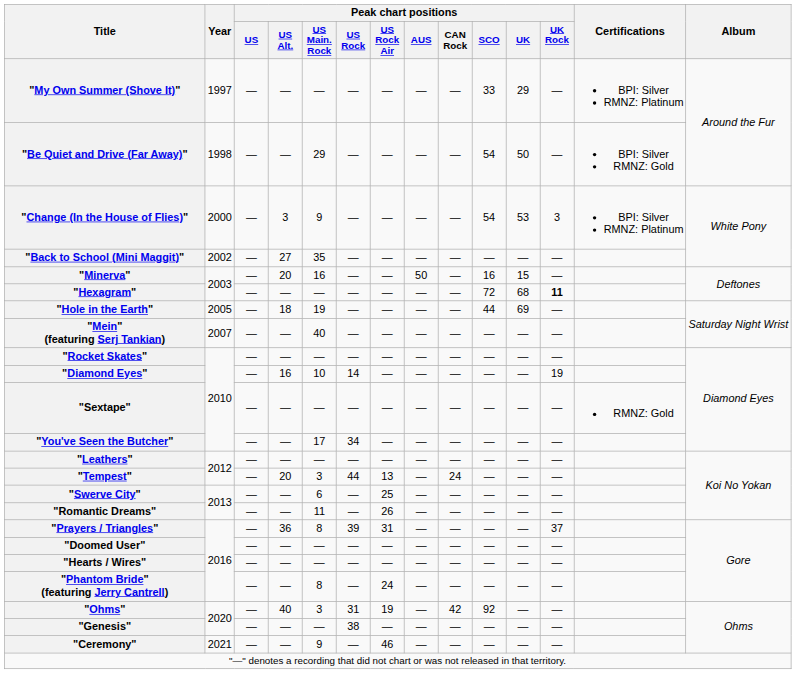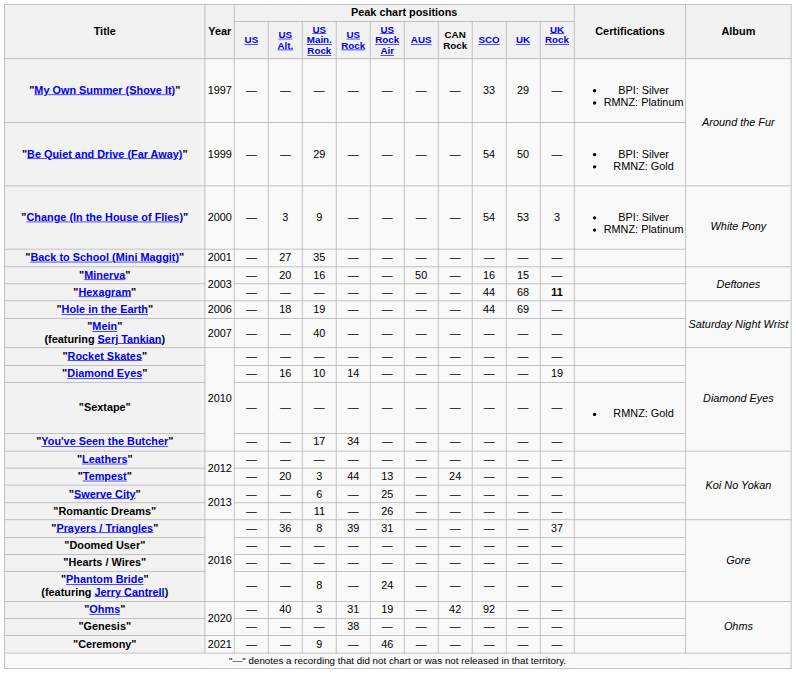"Be Quiet and Drive (Far Away)" | Year: 1998 -> 1999
"Back to School (Mini Maggit)" | Year: 2002 -> 2001
"Hexagram" | Peak chart positions / SCO: 72 -> 44
"Hole in the Earth" | Year: 2005 -> 2006
